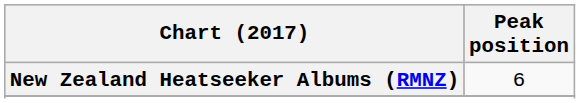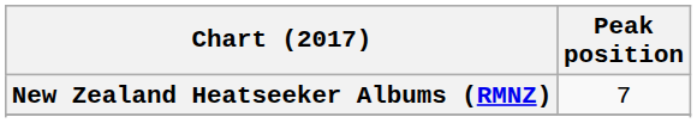New Zealand Heatseeker Albums (RMNZ) | Peak position: 6 -> 7
